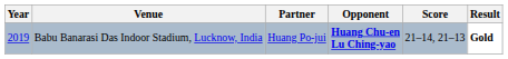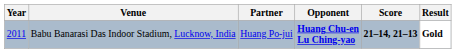Babu Banarasi Das Indoor Stadium, Lucknow, India | Year: 2019 -> 2011
Babu Banarasi Das Indoor Stadium, Lucknow, India | Score: normal -> bold
